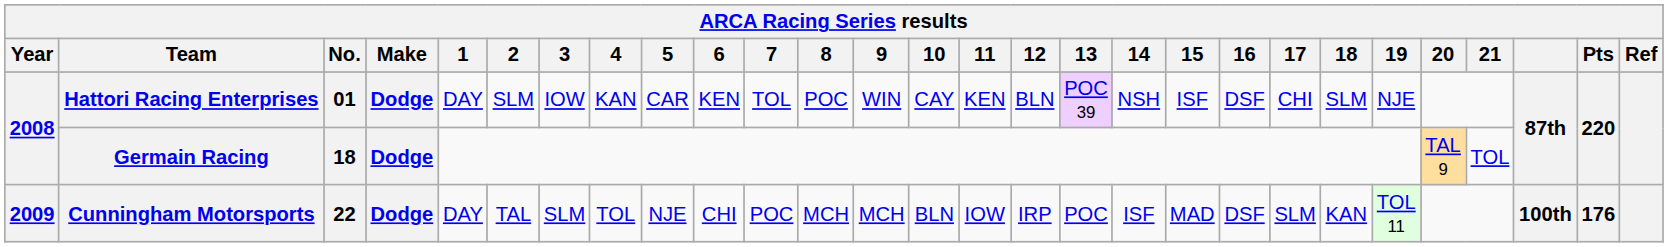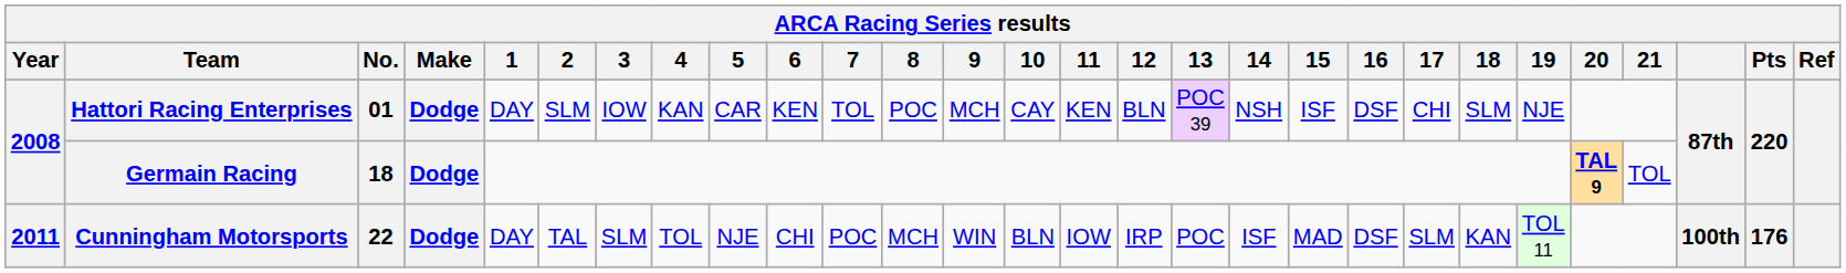Hattori Racing Enterprises | 9: WIN -> MCH
Germain Racing | 20: normal -> bold
Cunningham Motorsports | Year: 2009 -> 2011
Cunningham Motorsports | 9: MCH -> WIN
